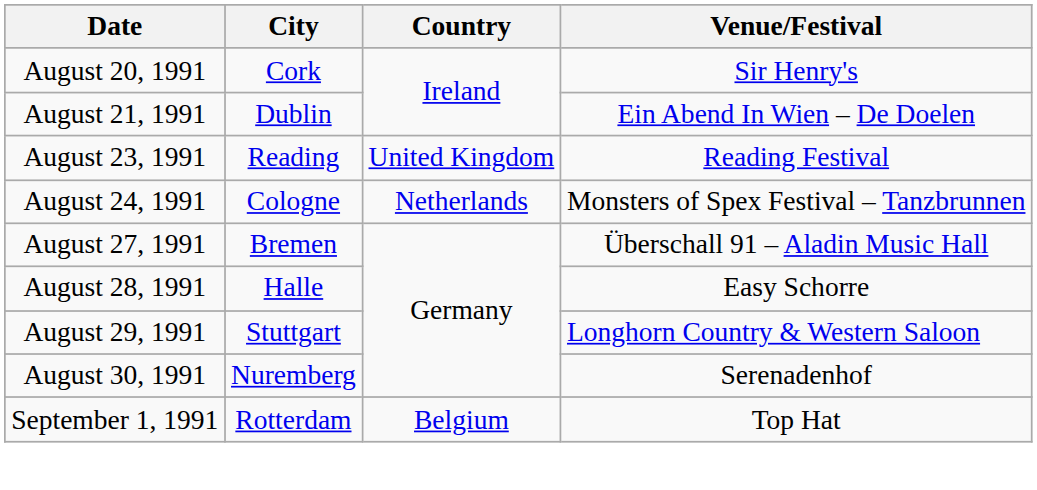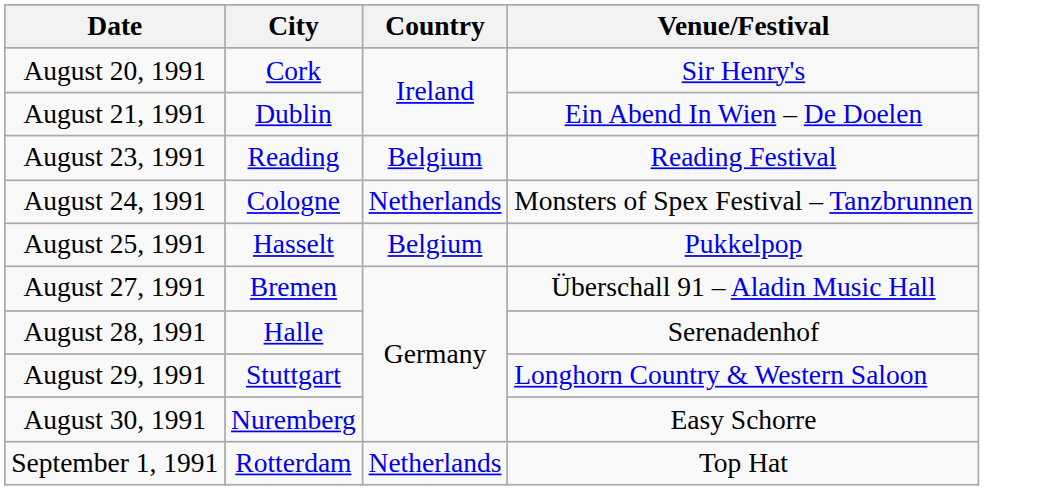August 23, 1991 | Country: United Kingdom -> Belgium
+ row: August 25, 1991 | Hasselt | Belgium | Pukkelpop
August 28, 1991 | Venue/Festival: Easy Schorre -> Serenadenhof
August 30, 1991 | Venue/Festival: Serenadenhof -> Easy Schorre
September 1, 1991 | Country: Belgium -> Netherlands
